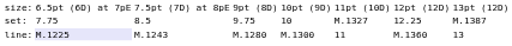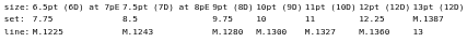set: | column 6: M.1327 -> 11
line: | column 2: lavender background -> no background
line: | column 6: 11 -> M.1327
